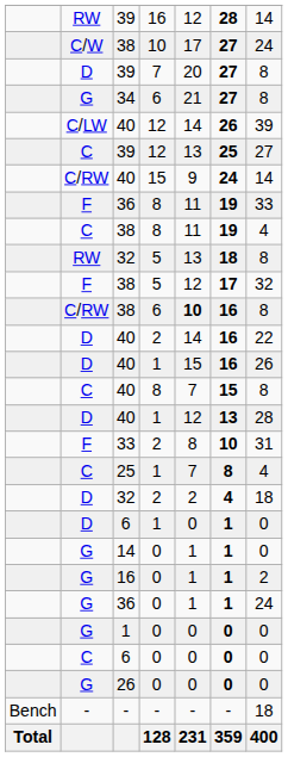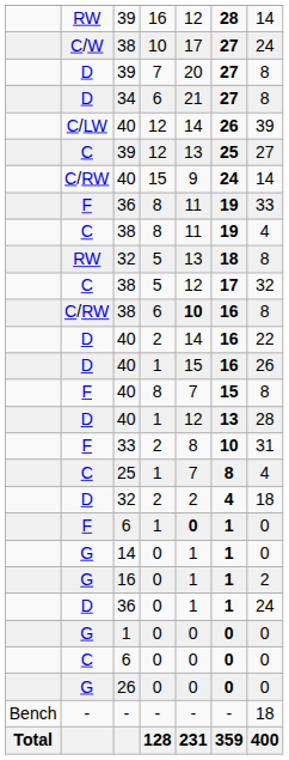34 | column 2: G -> D
38 / 5 | column 2: F -> C
40 / 8 | column 2: C -> F
6 / 1 | column 2: D -> F
6 / 1 | column 5: normal -> bold
36 / 0 | column 2: G -> D
